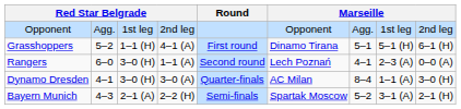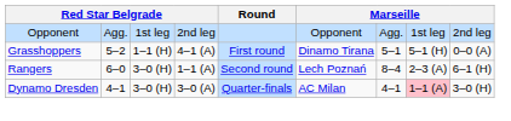Grasshoppers | column 9: 6–1 (H) -> 0–0 (A)
Rangers | column 7: 4–1 -> 8–4
Rangers | column 9: 0–0 (A) -> 6–1 (H)
Dynamo Dresden | column 7: 8–4 -> 4–1
Dynamo Dresden | column 8: no background -> pink background
- row: Bayern Munich | 4–3 | 2–1 (A) | 2–2 (H) | Semi-finals | Spartak Moscow | 5–2 | 3–1 (A) | 2–1 (H)
